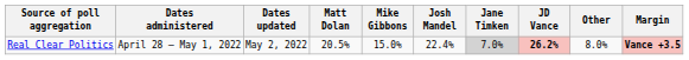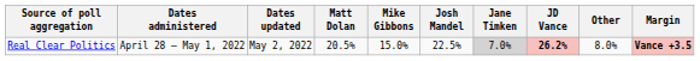Real Clear Politics | Josh Mandel: 22.4% -> 22.5%
